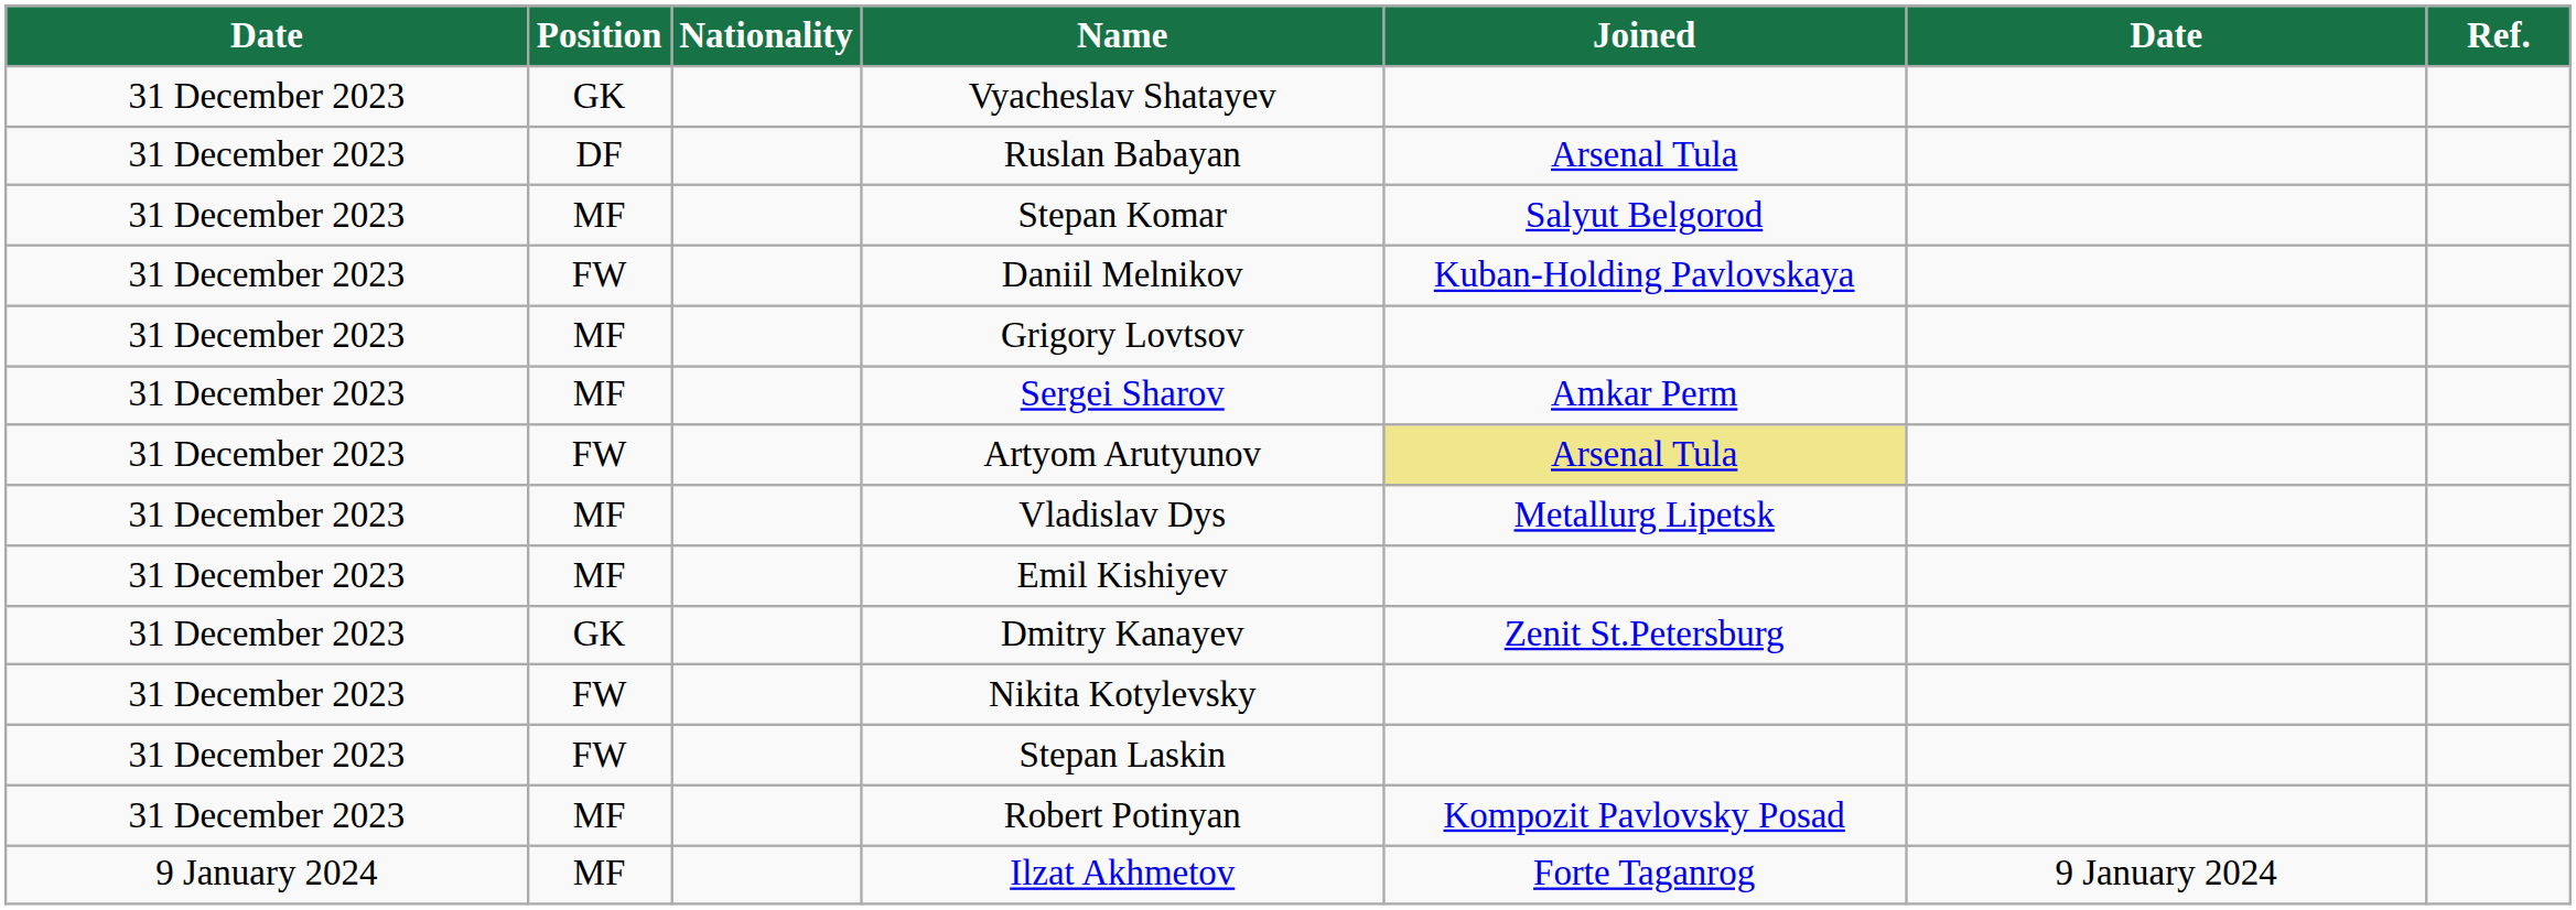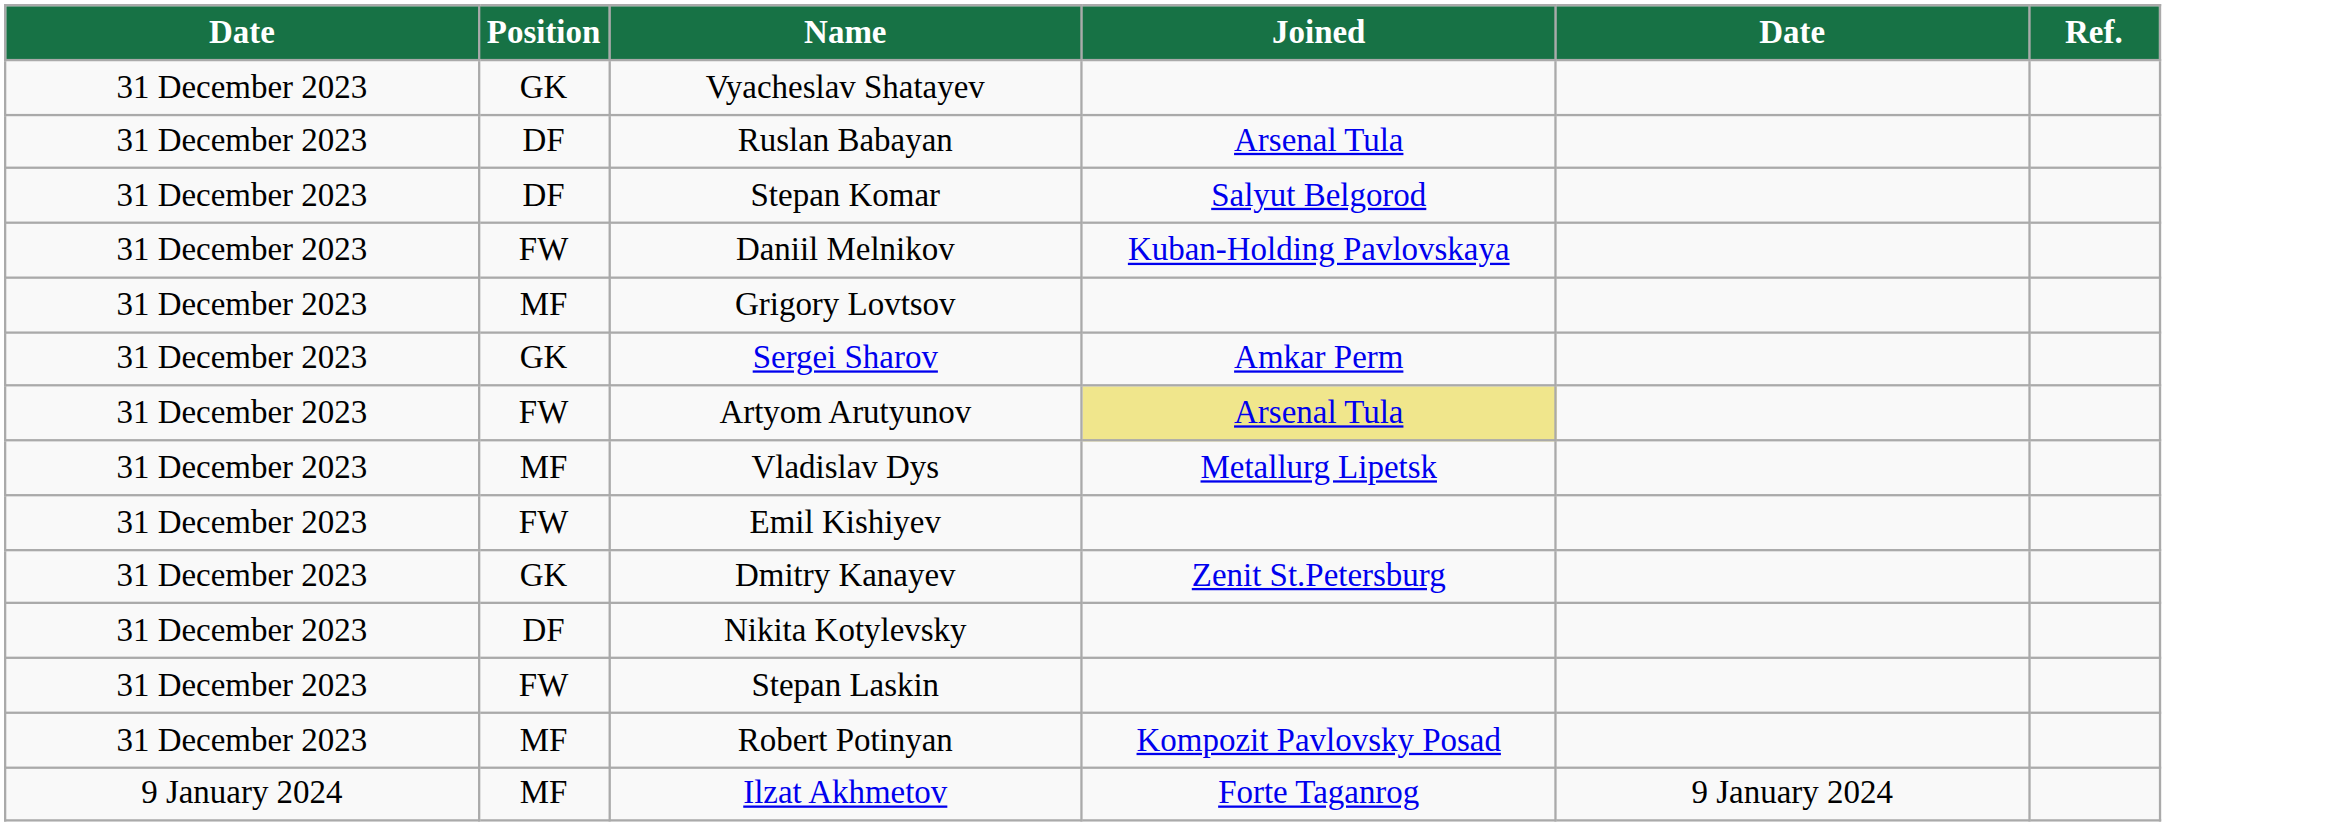- column: Nationality
Stepan Komar | Position: MF -> DF
Sergei Sharov | Position: MF -> GK
Emil Kishiyev | Position: MF -> FW
Nikita Kotylevsky | Position: FW -> DF
